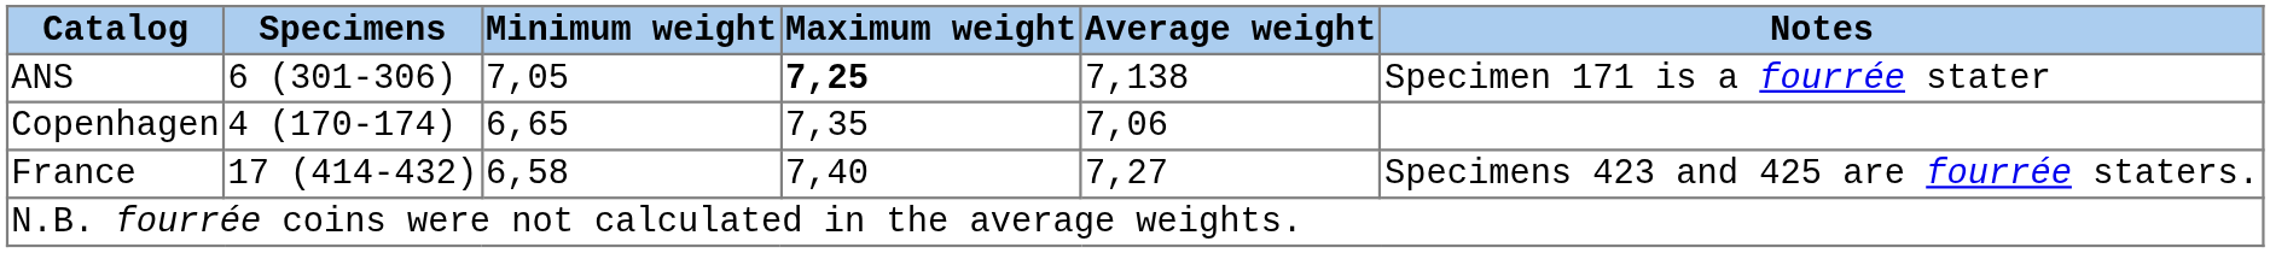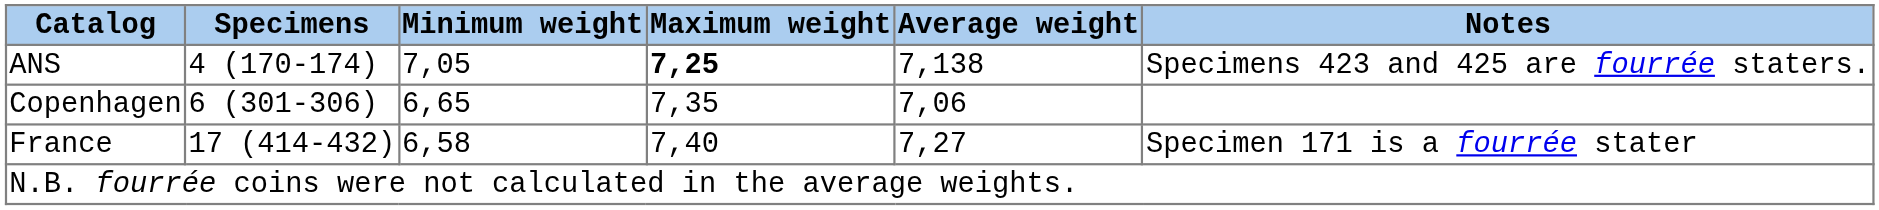ANS | Specimens: 6 (301-306) -> 4 (170-174)
ANS | Notes: Specimen 171 is a fourrée stater -> Specimens 423 and 425 are fourrée staters.
Copenhagen | Specimens: 4 (170-174) -> 6 (301-306)
France | Notes: Specimens 423 and 425 are fourrée staters. -> Specimen 171 is a fourrée stater
